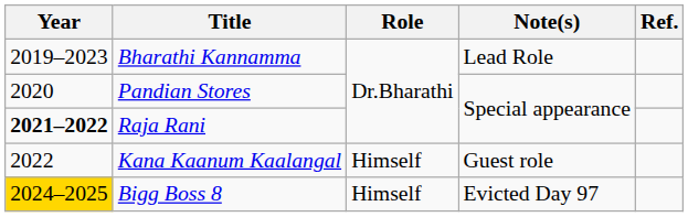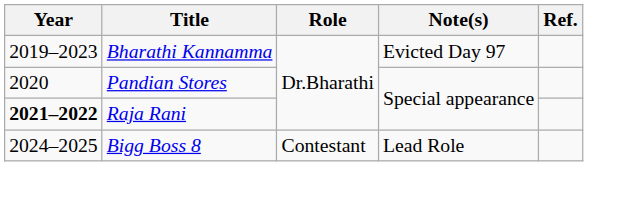Bharathi Kannamma | Note(s): Lead Role -> Evicted Day 97
- row: 2022 | Kana Kaanum Kaalangal | Himself | Guest role
Bigg Boss 8 | Year: gold background -> no background
Bigg Boss 8 | Role: Himself -> Contestant
Bigg Boss 8 | Note(s): Evicted Day 97 -> Lead Role
